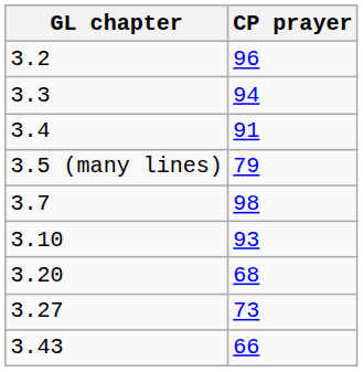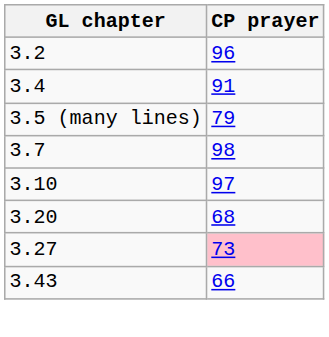- row: 3.3 | 94
3.10 | CP prayer: 93 -> 97
3.27 | CP prayer: no background -> pink background
